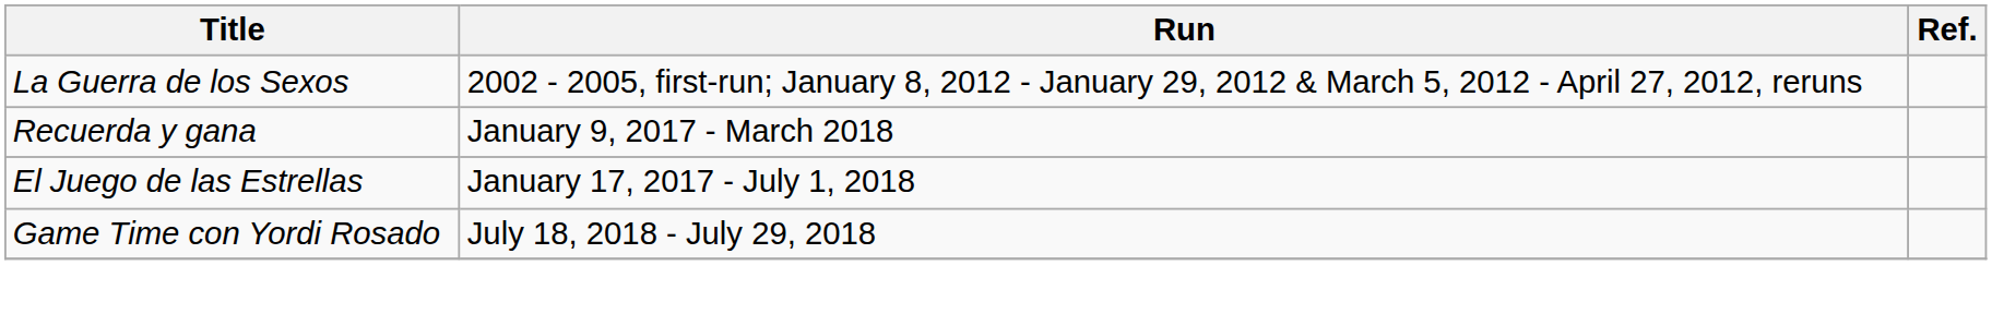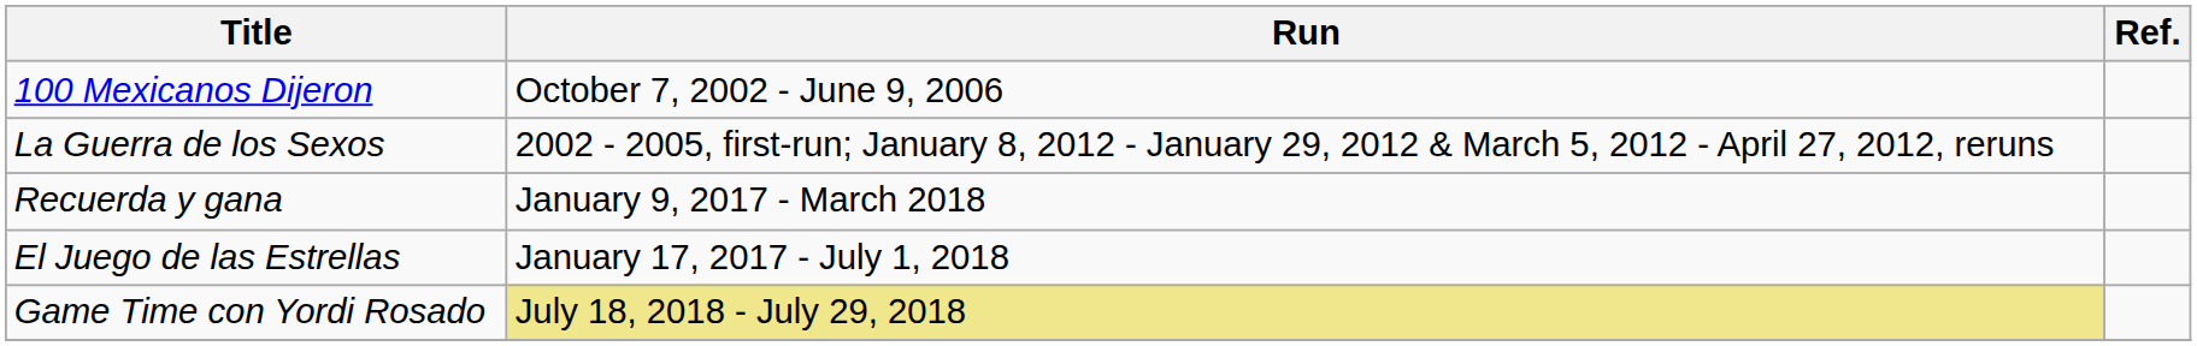+ row: 100 Mexicanos Dijeron | October 7, 2002 - June 9, 2006
Game Time con Yordi Rosado | Run: no background -> khaki background
